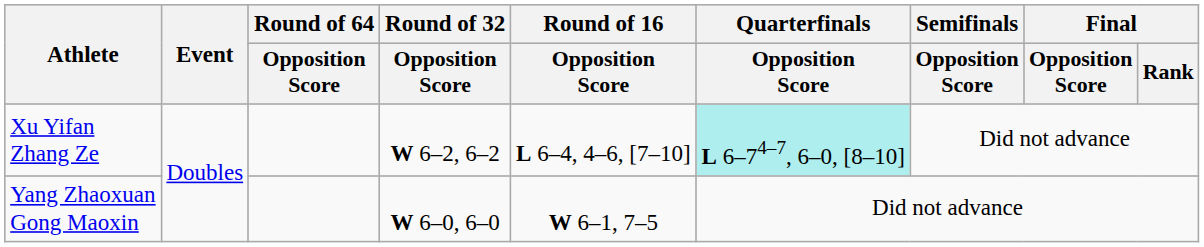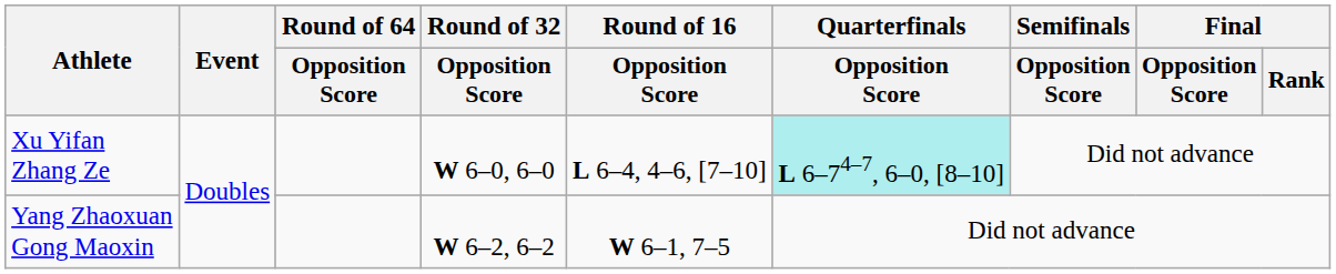Xu Yifan Zhang Ze | Round of 32 / Opposition Score: W 6–2, 6–2 -> W 6–0, 6–0
Yang Zhaoxuan Gong Maoxin | Round of 32 / Opposition Score: W 6–0, 6–0 -> W 6–2, 6–2
